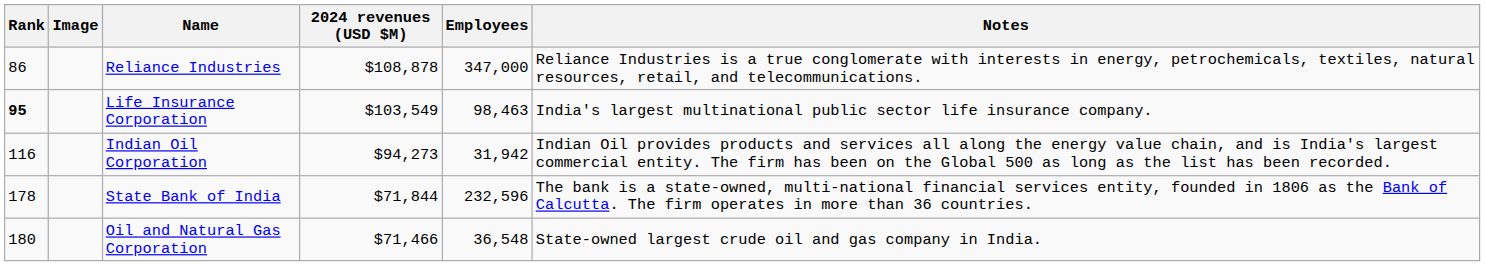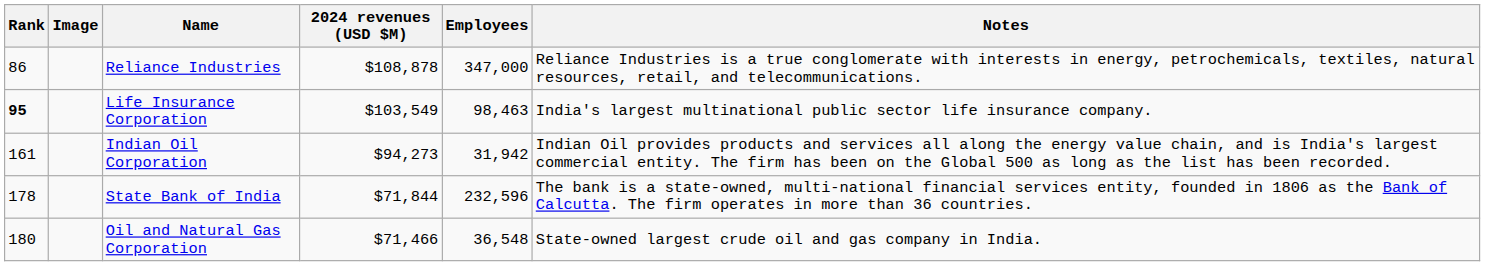Indian Oil Corporation | Rank: 116 -> 161
